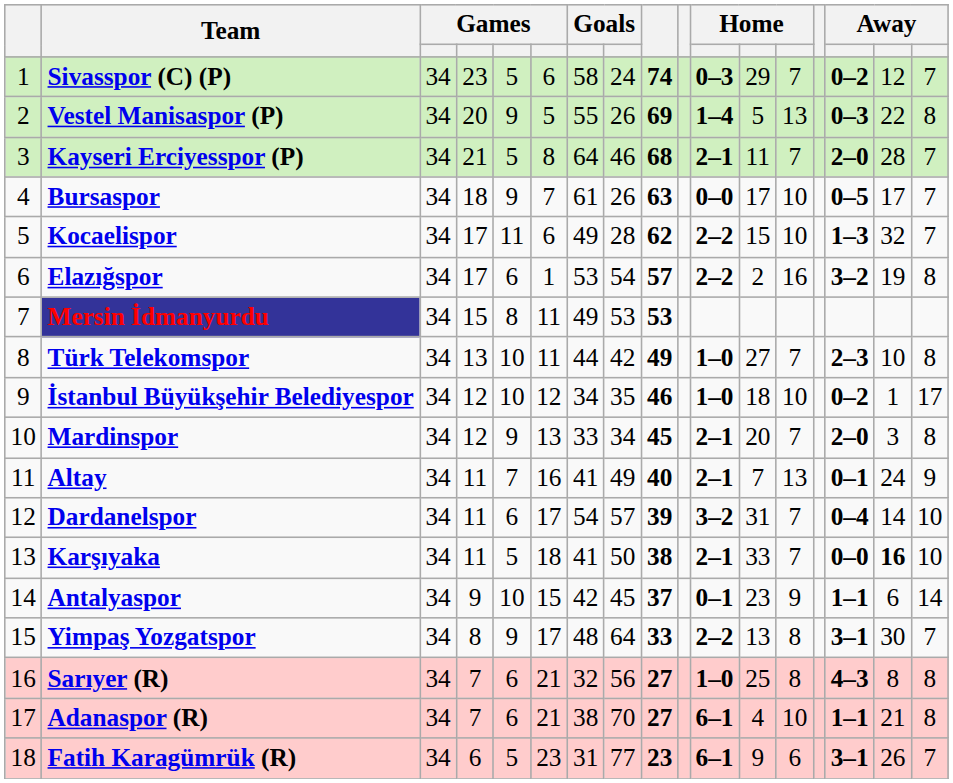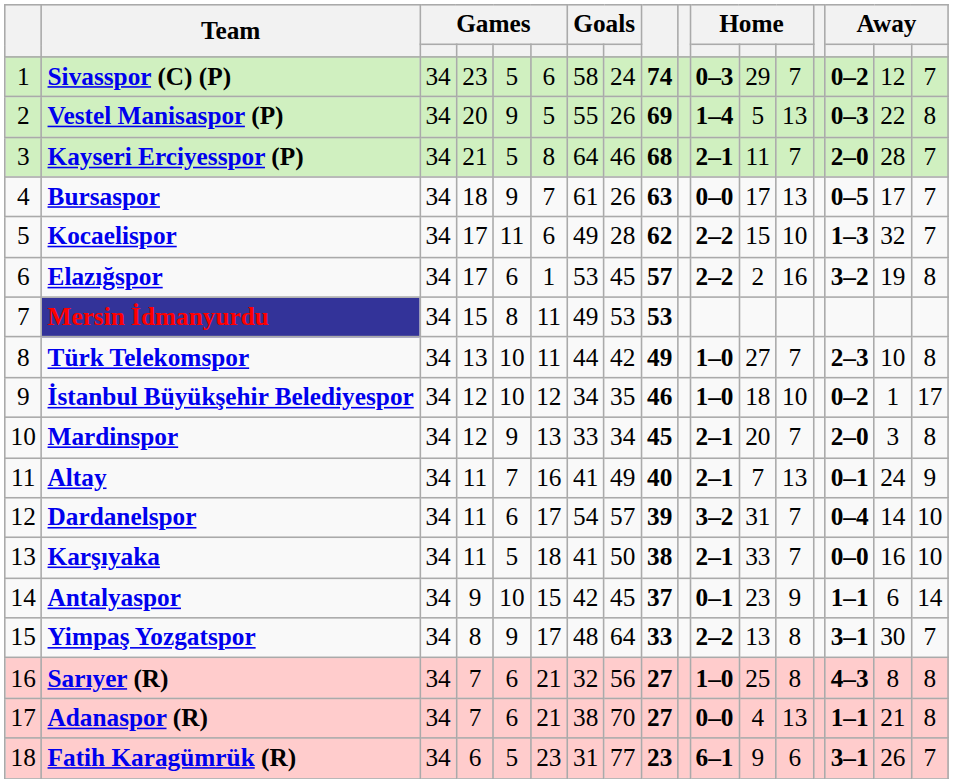Bursaspor | column 13: 10 -> 13
Elazığspor | column 8: 54 -> 45
Karşıyaka | column 16: bold -> normal
Adanaspor (R) | column 11: 6–1 -> 0–0
Adanaspor (R) | column 13: 10 -> 13
